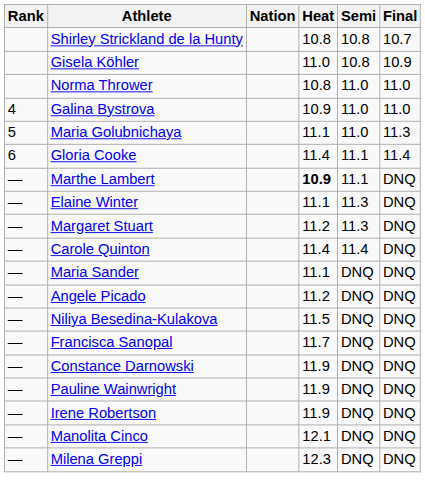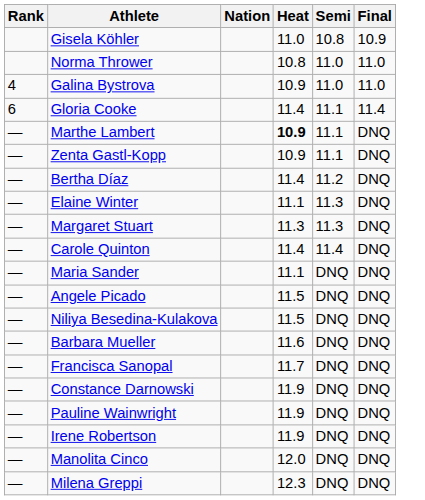- row: Shirley Strickland de la Hunty | 10.8 | 10.8 | 10.7
- row: 5 | Maria Golubnichaya | 11.1 | 11.0 | 11.3
+ row: — | Zenta Gastl-Kopp | 10.9 | 11.1 | DNQ
+ row: — | Bertha Díaz | 11.4 | 11.2 | DNQ
Margaret Stuart | Heat: 11.2 -> 11.3
Angele Picado | Heat: 11.2 -> 11.5
+ row: — | Barbara Mueller | 11.6 | DNQ | DNQ
Manolita Cinco | Heat: 12.1 -> 12.0
